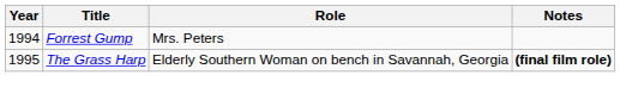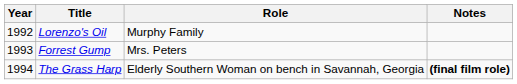+ row: 1992 | Lorenzo's Oil | Murphy Family
Forrest Gump | Year: 1994 -> 1993
The Grass Harp | Year: 1995 -> 1994
